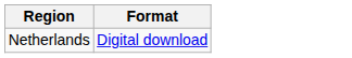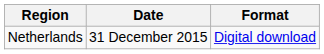+ column: Date | 31 December 2015
